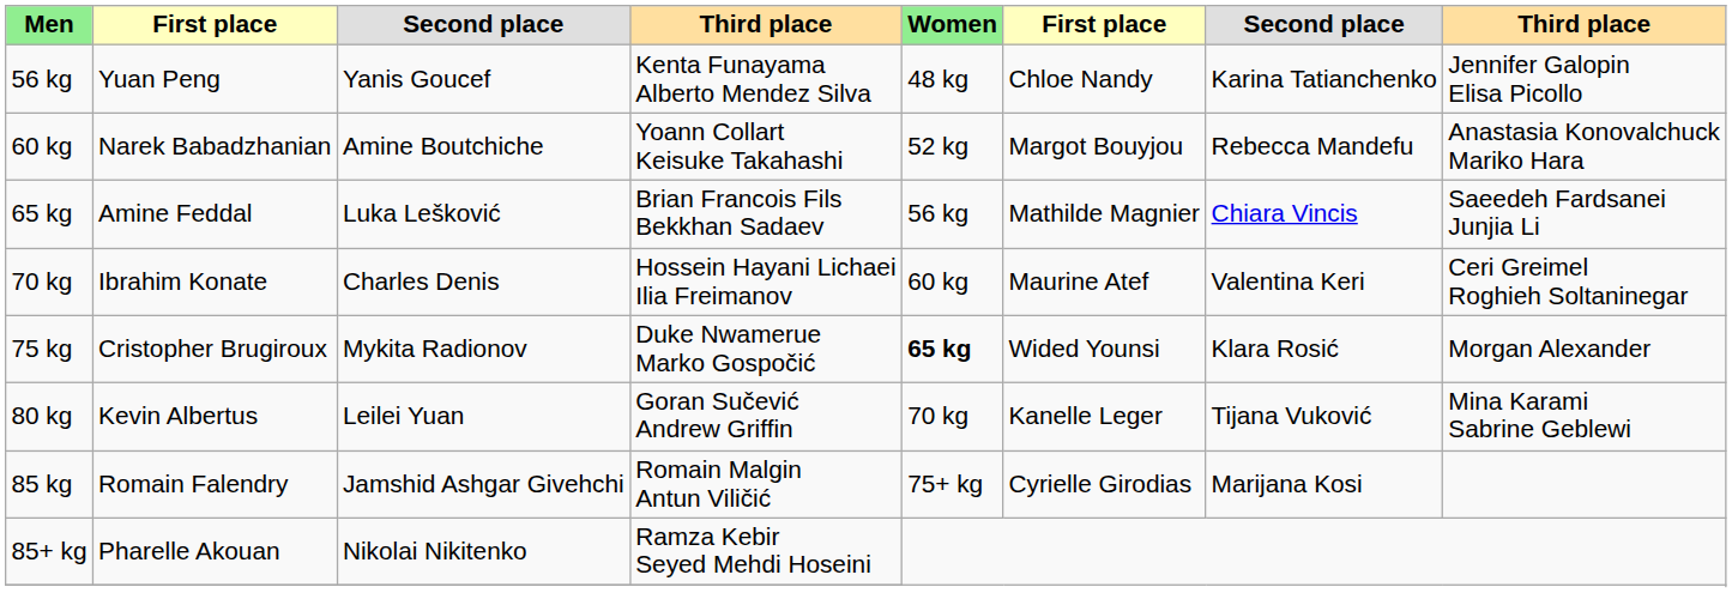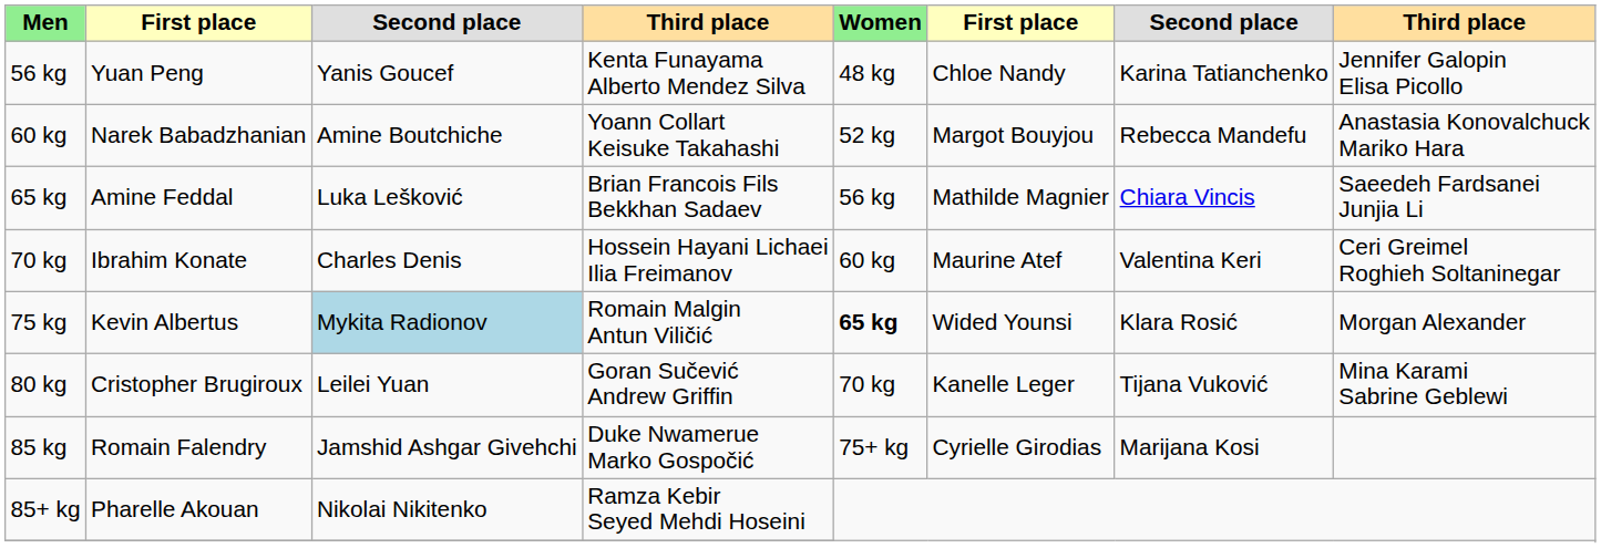75 kg | column 2: Cristopher Brugiroux -> Kevin Albertus
75 kg | column 3: no background -> lightblue background
75 kg | column 4: Duke Nwamerue Marko Gospočić -> Romain Malgin Antun Viličić
80 kg | column 2: Kevin Albertus -> Cristopher Brugiroux
85 kg | column 4: Romain Malgin Antun Viličić -> Duke Nwamerue Marko Gospočić
